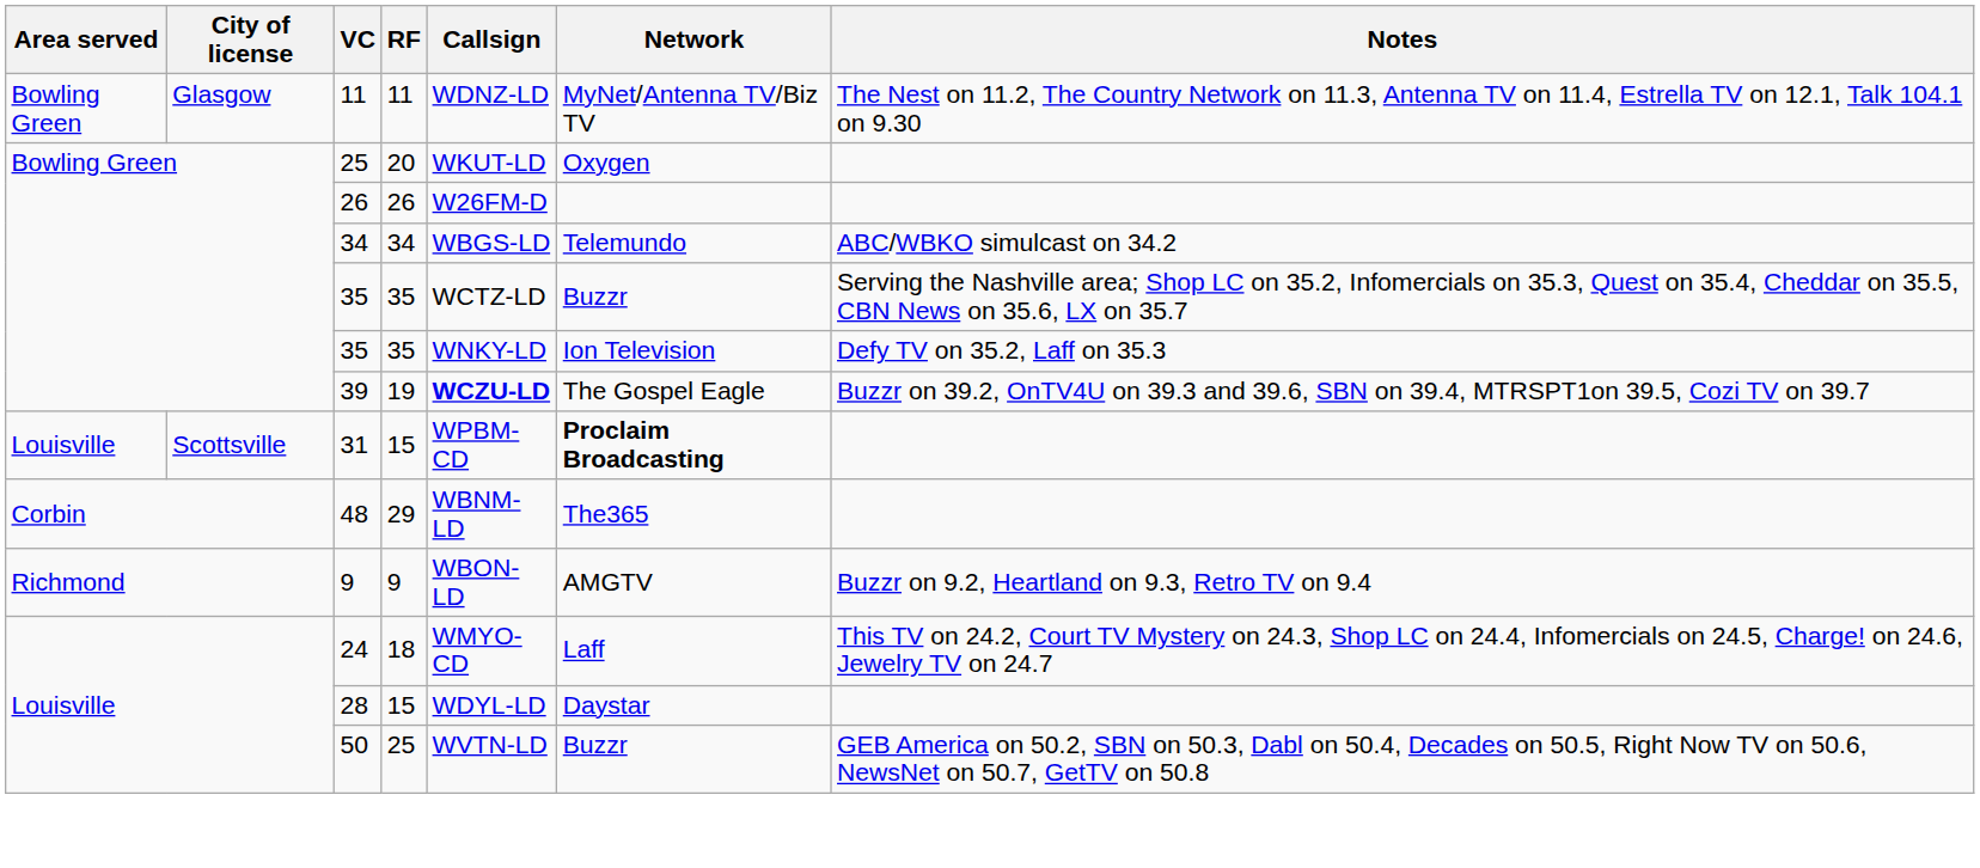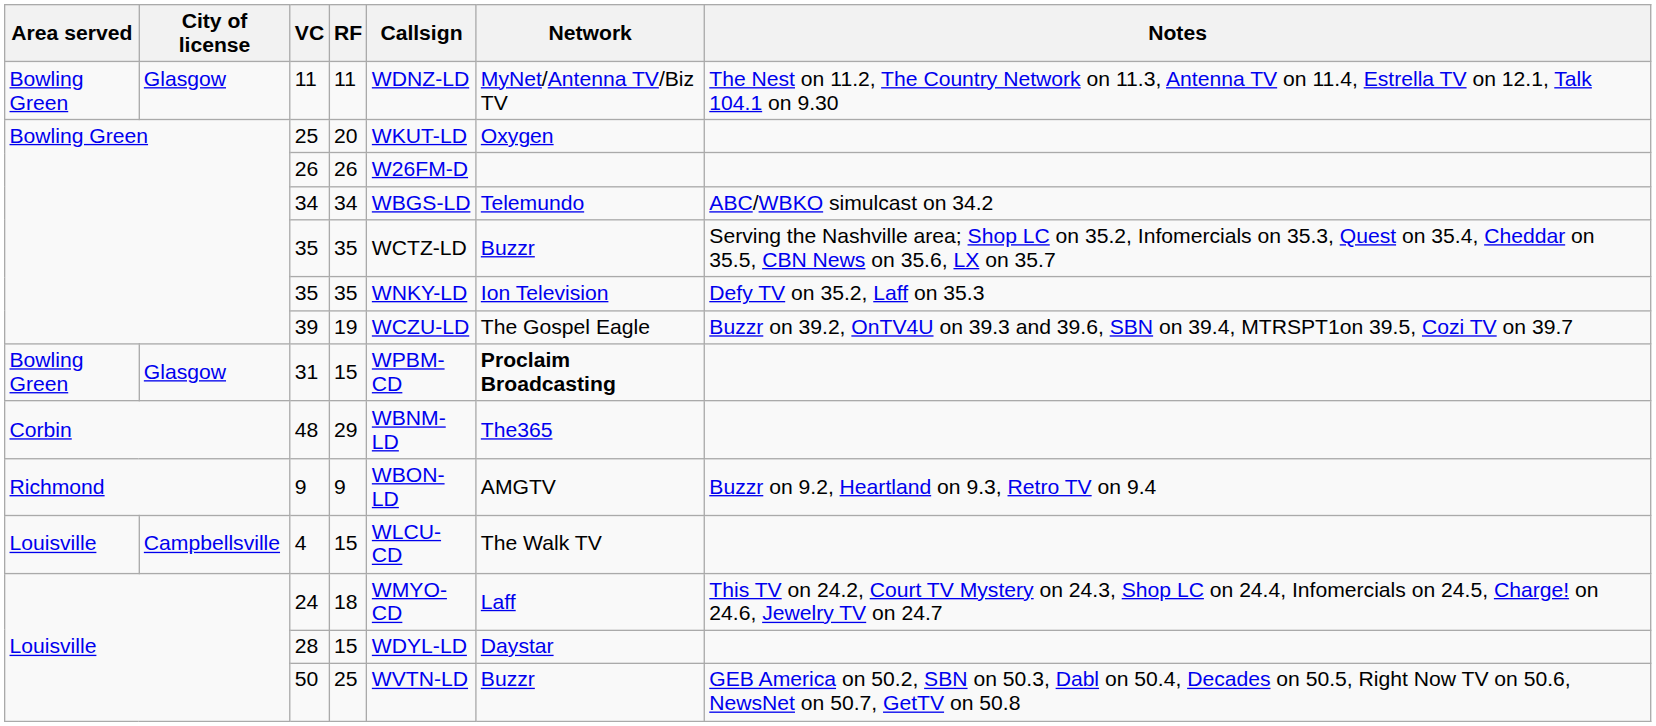39 | Callsign: bold -> normal
31 | Area served: Louisville -> Bowling Green
31 | City of license: Scottsville -> Glasgow
+ row: Louisville | Campbellsville | 4 | 15 | WLCU-CD | The Walk TV
